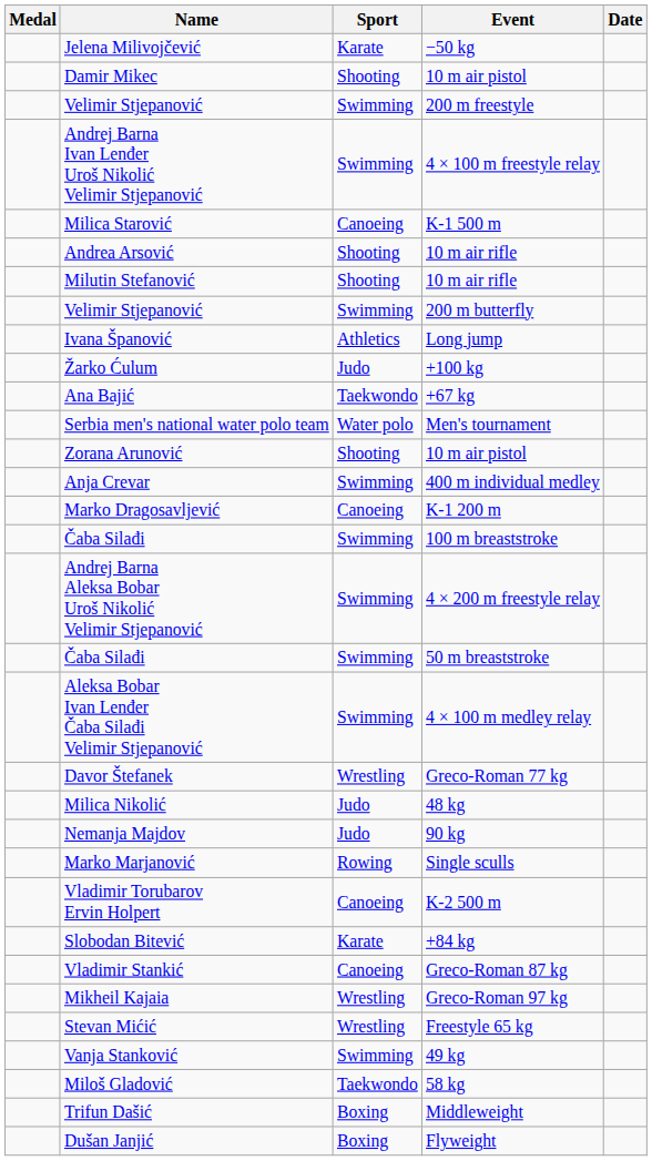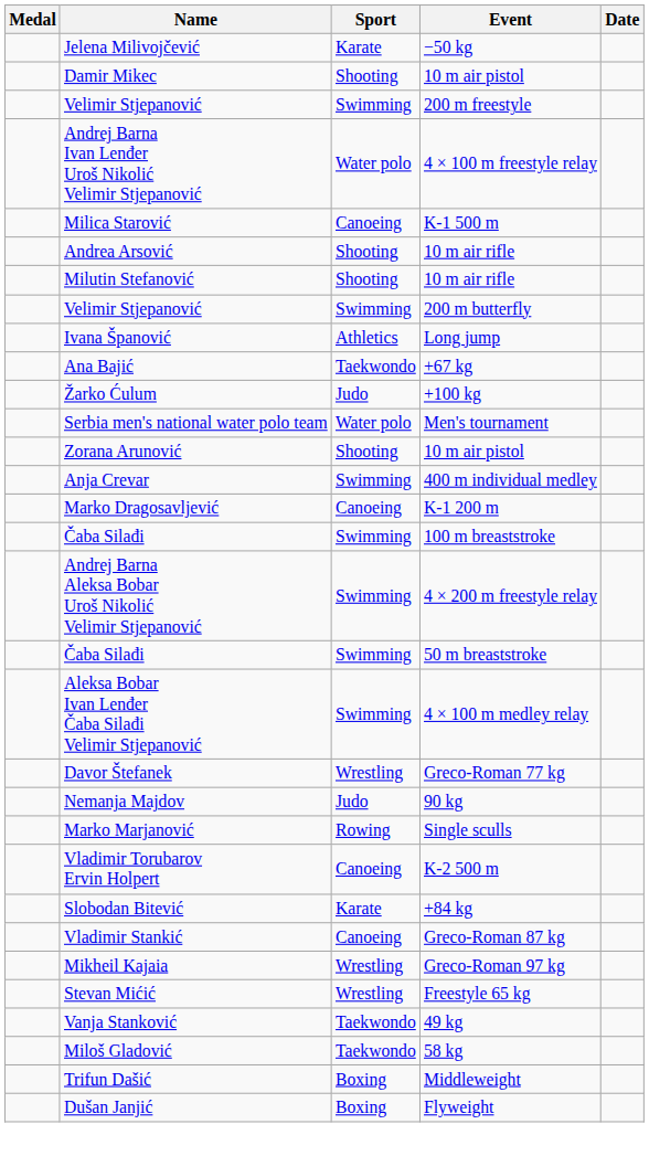Andrej Barna Ivan Lenđer Uroš Nikolić Velimir Stjepanović | Sport: Swimming -> Water polo
rows swapped: Žarko Ćulum <-> Ana Bajić
- row: Milica Nikolić | Judo | 48 kg
Vanja Stanković | Sport: Swimming -> Taekwondo
